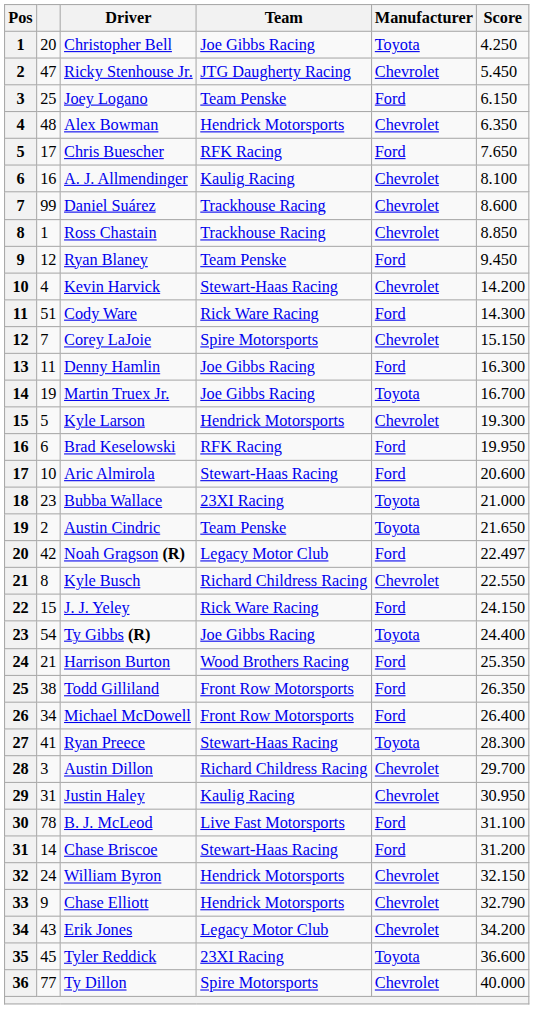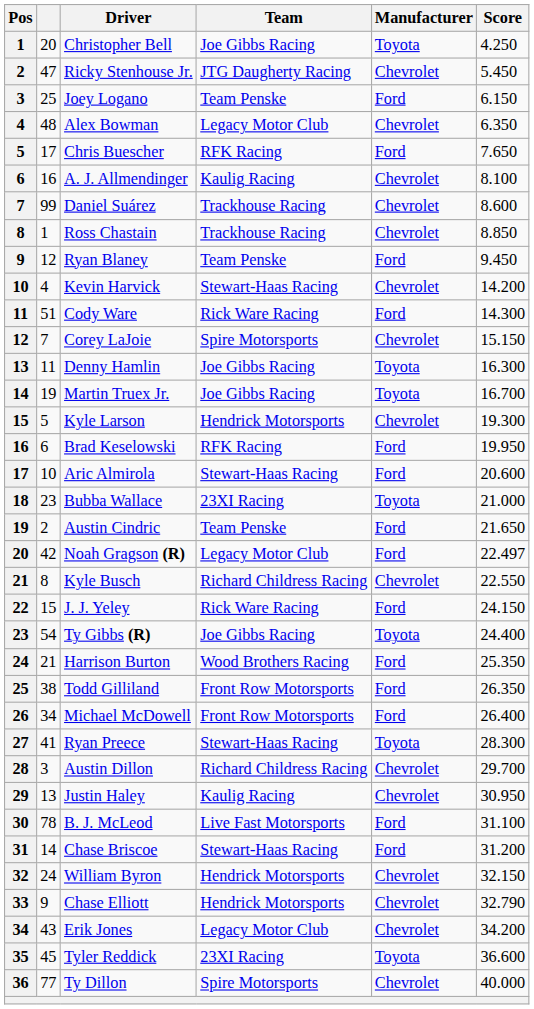Alex Bowman | Team: Hendrick Motorsports -> Legacy Motor Club
Denny Hamlin | Manufacturer: Ford -> Toyota
Austin Cindric | Manufacturer: Toyota -> Ford
Justin Haley | column 2: 31 -> 13
